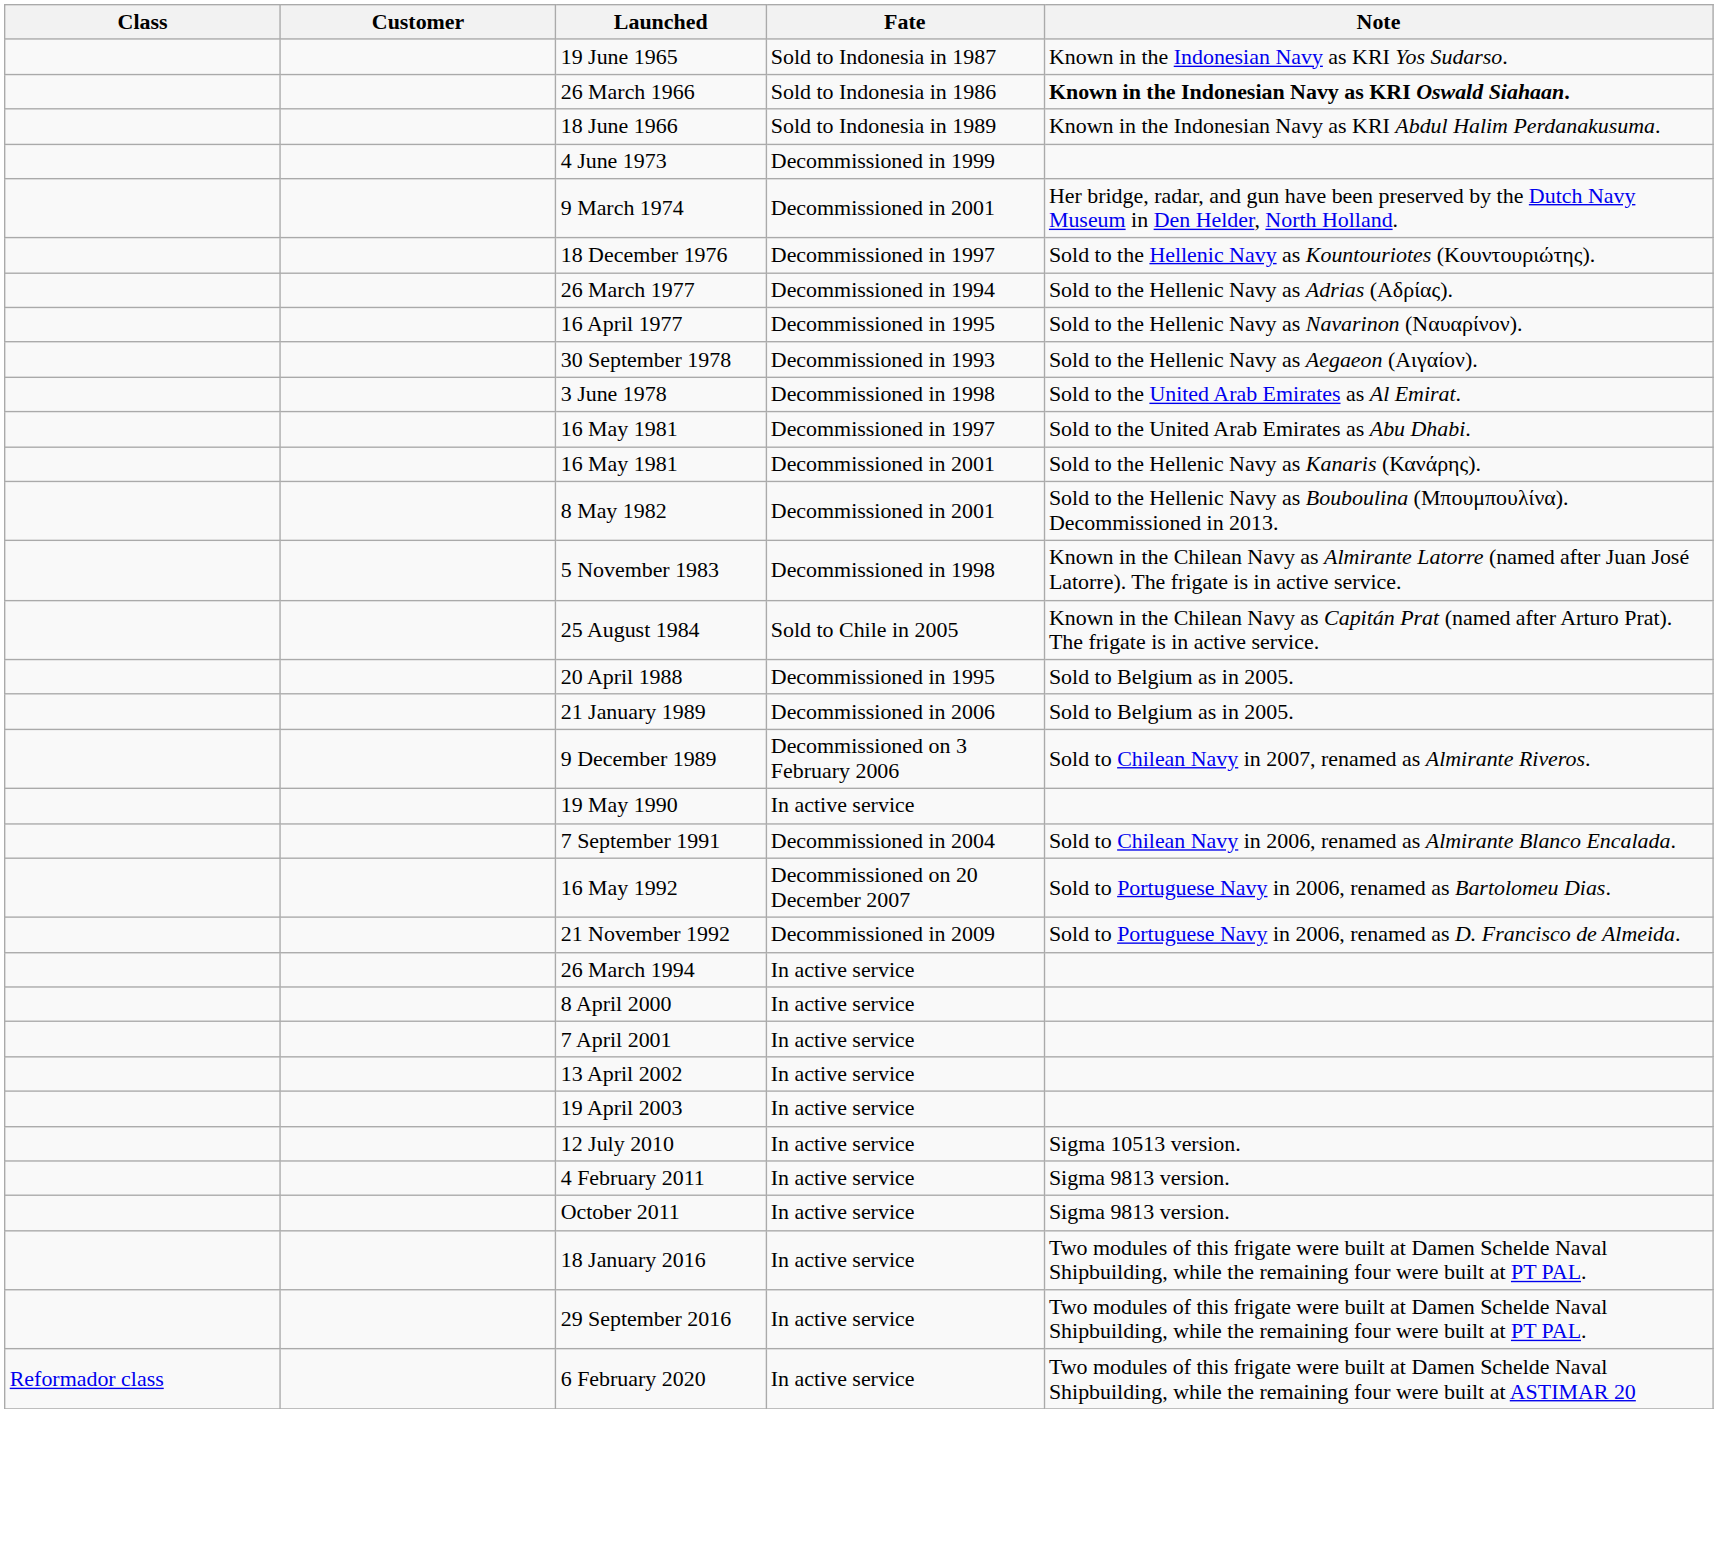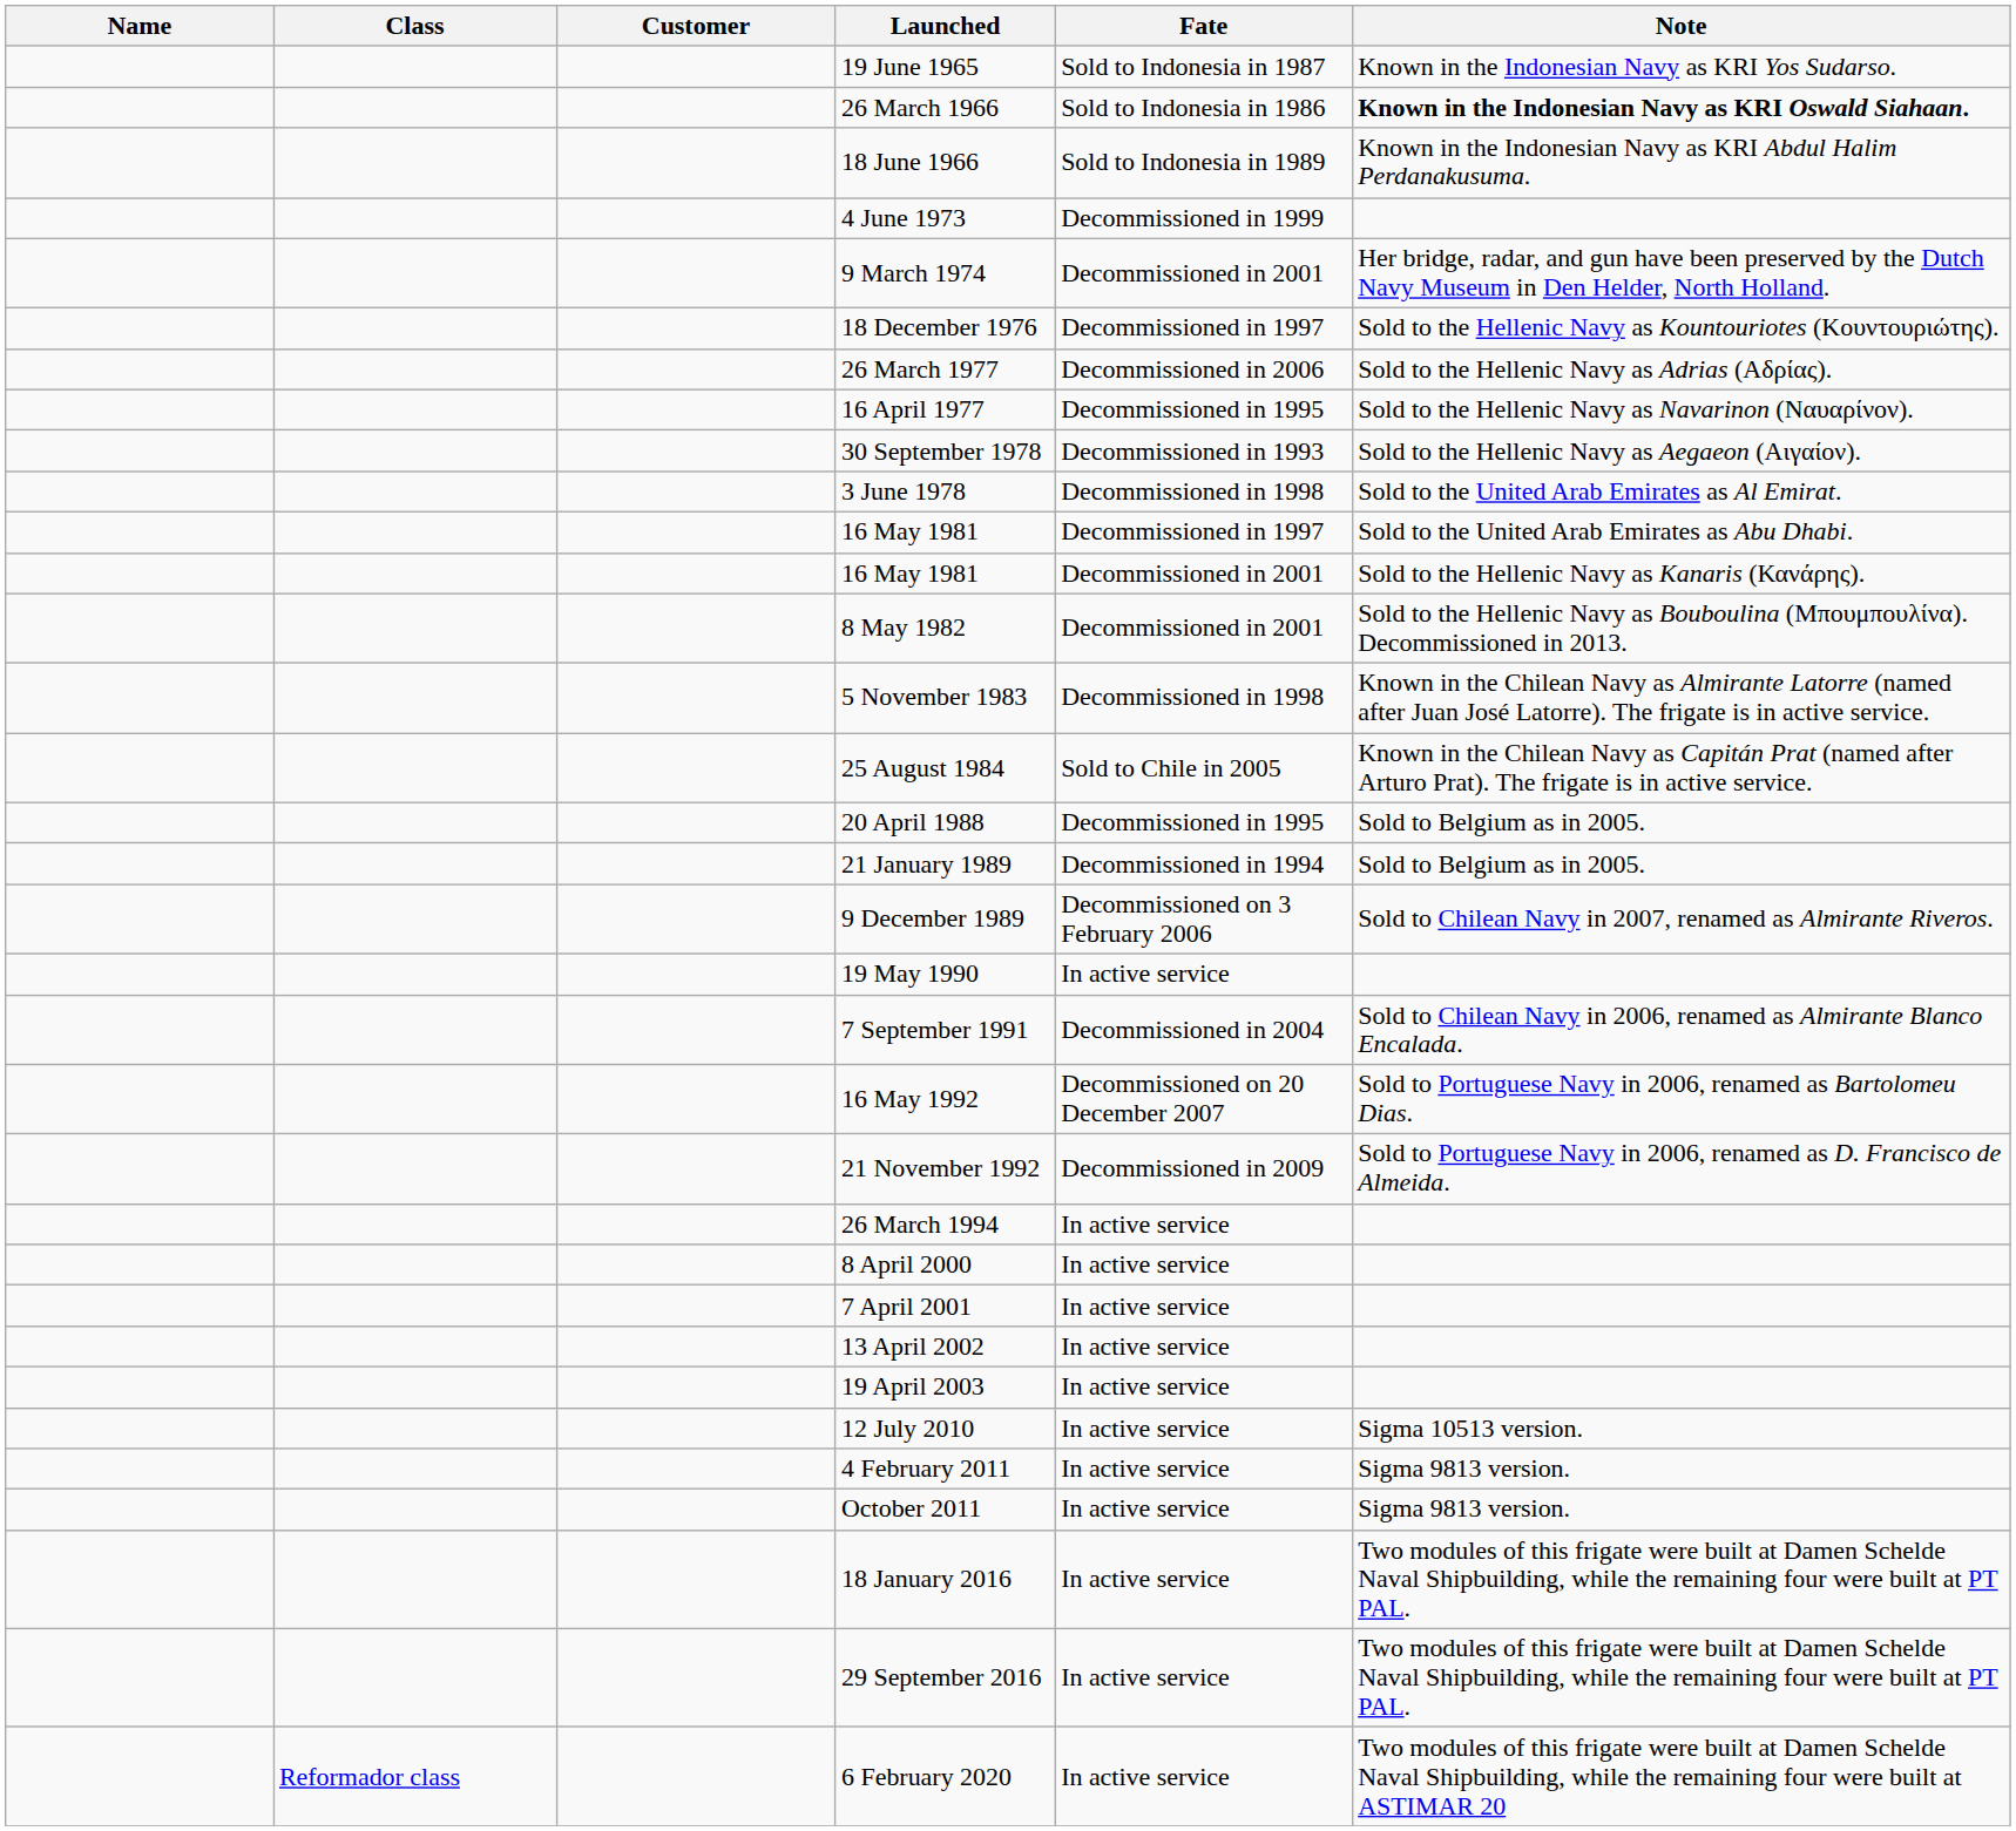+ column: Name
26 March 1977 | Fate: Decommissioned in 1994 -> Decommissioned in 2006
21 January 1989 | Fate: Decommissioned in 2006 -> Decommissioned in 1994
